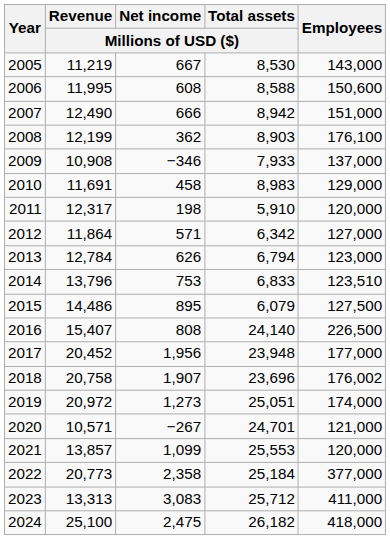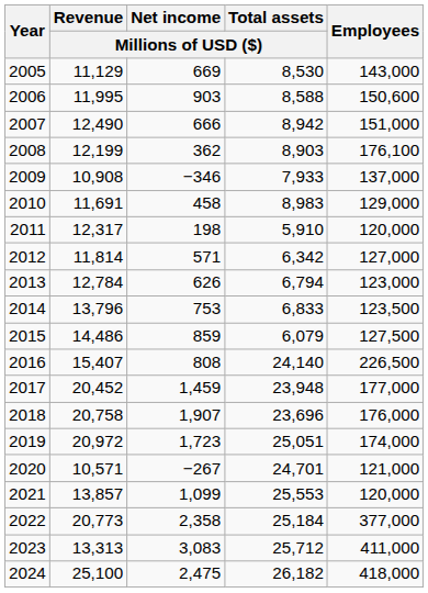2005 | Revenue / Millions of USD ($): 11,219 -> 11,129
2005 | Net income / Millions of USD ($): 667 -> 669
2006 | Net income / Millions of USD ($): 608 -> 903
2012 | Revenue / Millions of USD ($): 11,864 -> 11,814
2014 | Employees: 123,510 -> 123,500
2015 | Net income / Millions of USD ($): 895 -> 859
2017 | Net income / Millions of USD ($): 1,956 -> 1,459
2018 | Employees: 176,002 -> 176,000
2019 | Net income / Millions of USD ($): 1,273 -> 1,723
